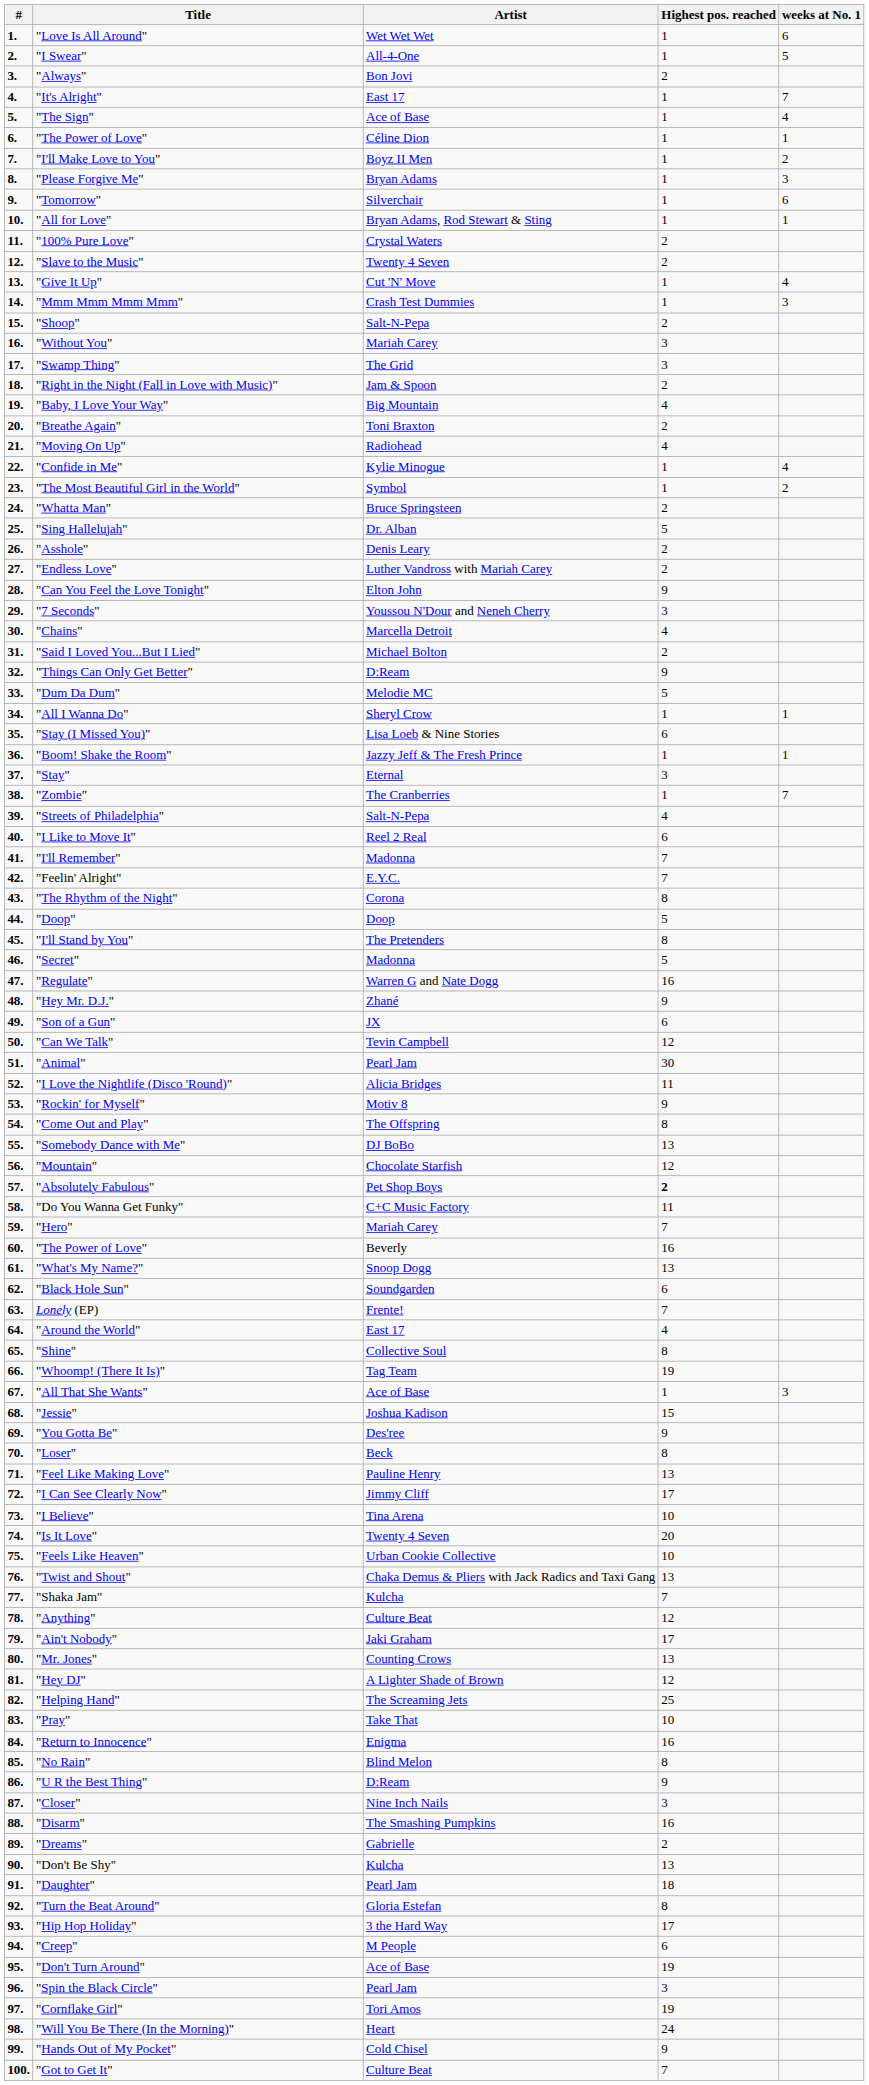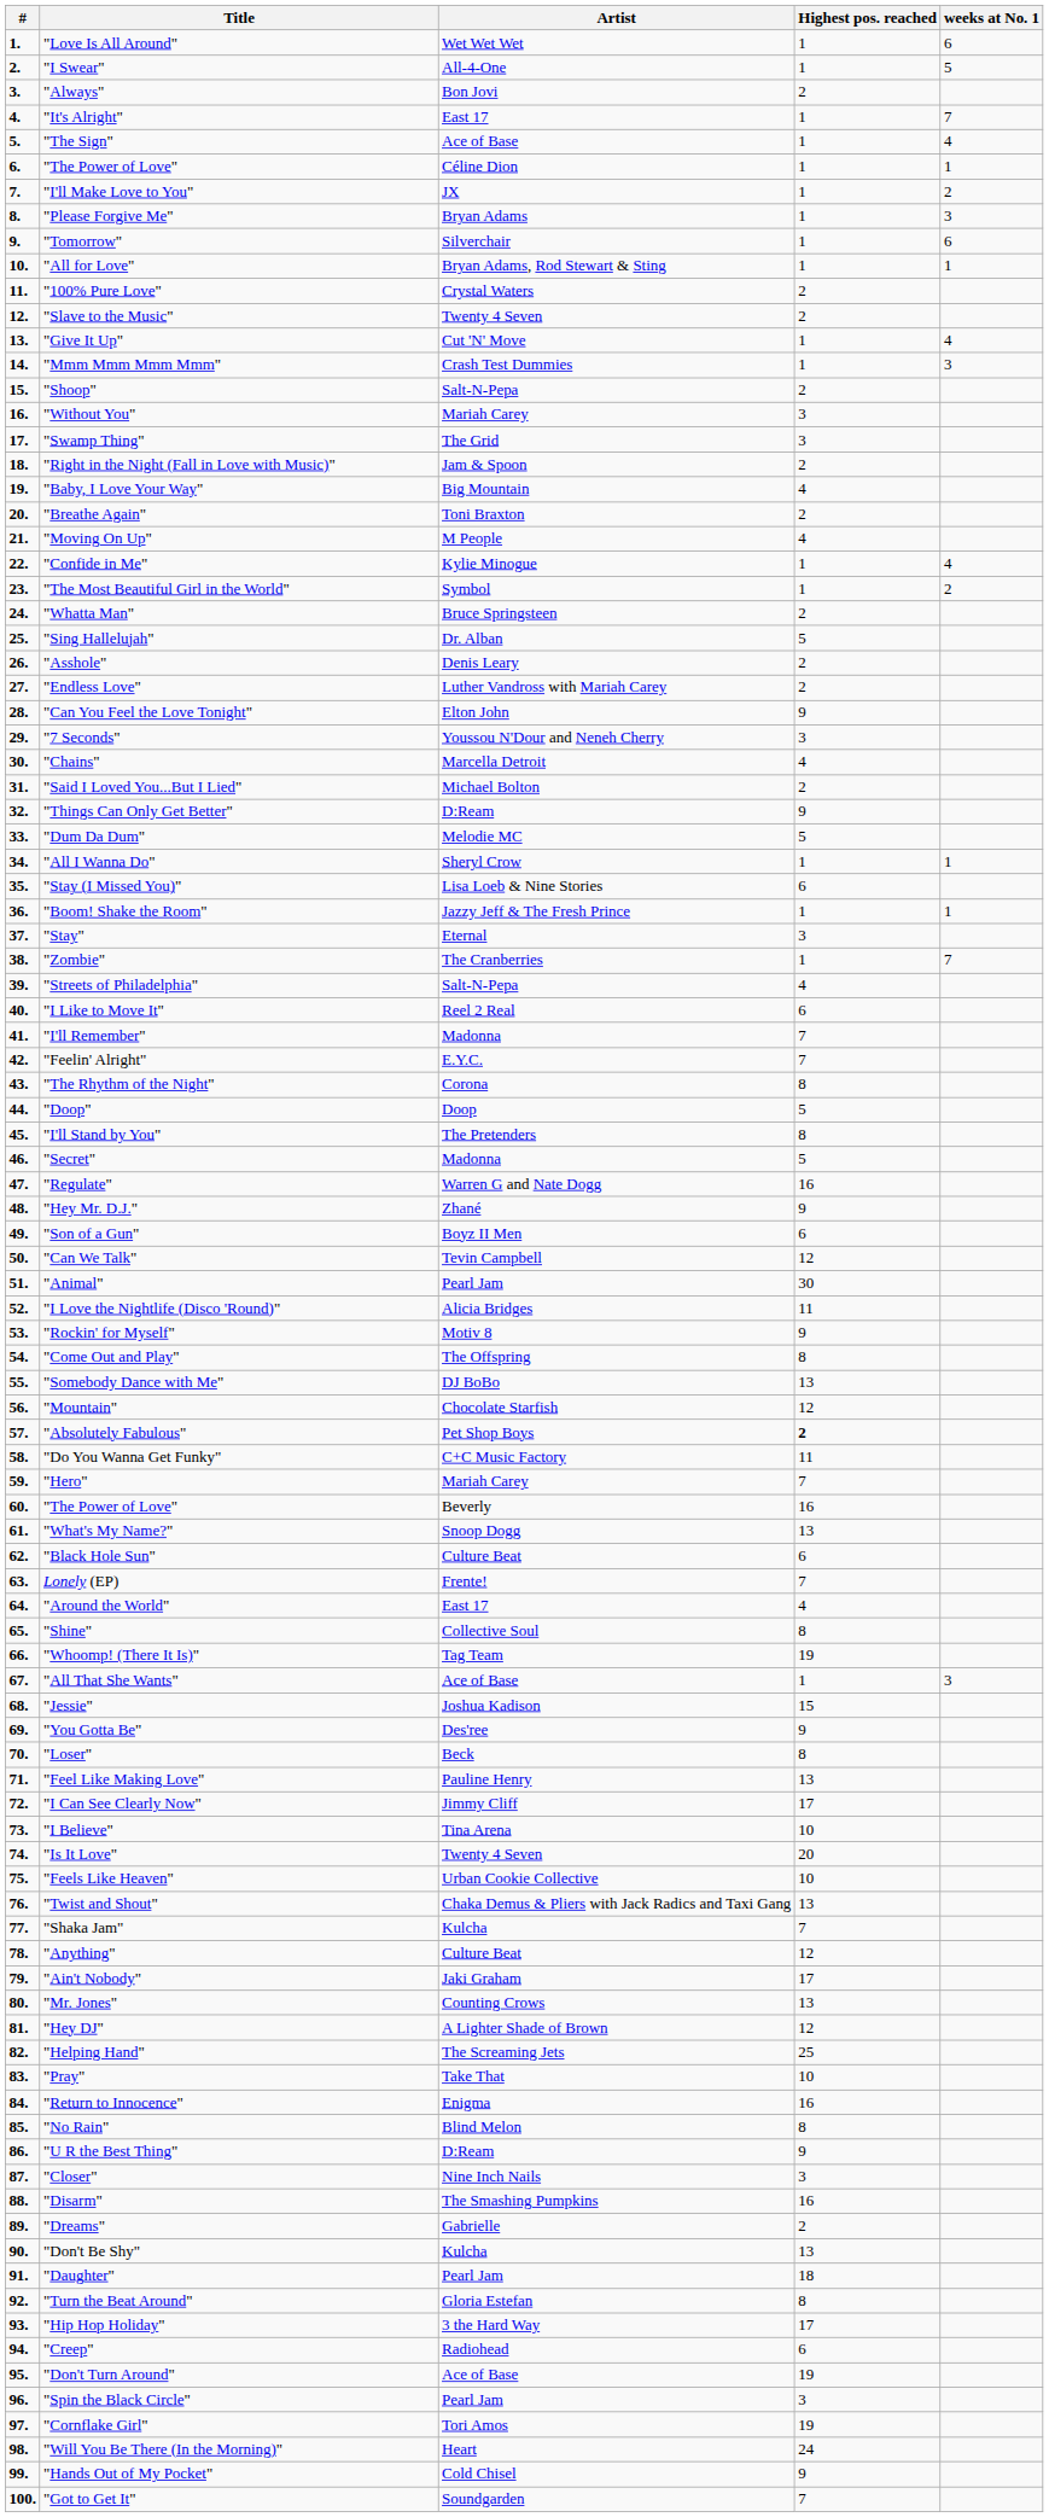"I'll Make Love to You" | Artist: Boyz II Men -> JX
"Moving On Up" | Artist: Radiohead -> M People
"Son of a Gun" | Artist: JX -> Boyz II Men
"Black Hole Sun" | Artist: Soundgarden -> Culture Beat
"Creep" | Artist: M People -> Radiohead
"Got to Get It" | Artist: Culture Beat -> Soundgarden
